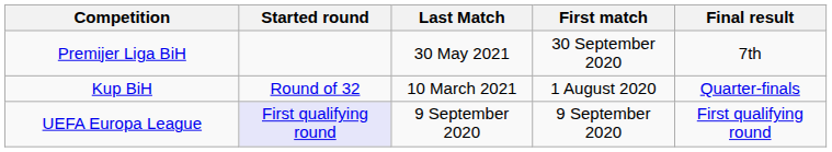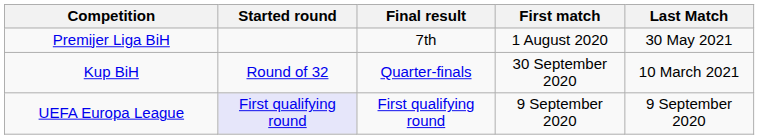columns swapped: Final result <-> Last Match
Premijer Liga BiH | First match: 30 September 2020 -> 1 August 2020
Kup BiH | First match: 1 August 2020 -> 30 September 2020
